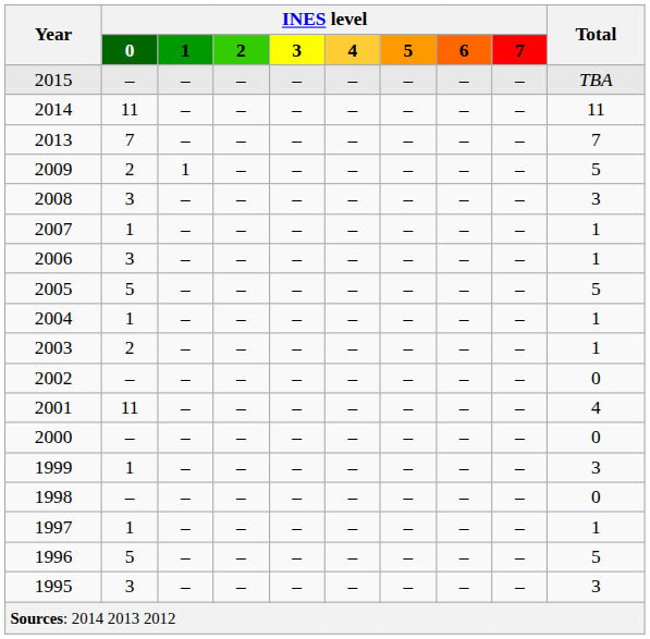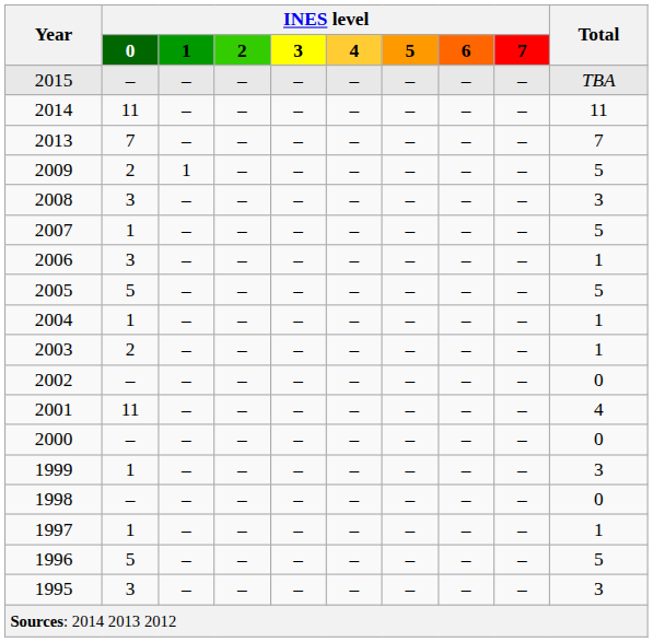2007 | Total: 1 -> 5
